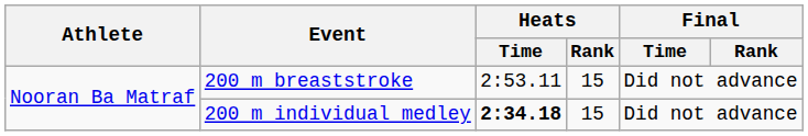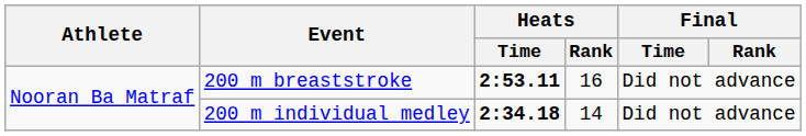200 m breaststroke | Heats / Time: normal -> bold
200 m breaststroke | Heats / Rank: 15 -> 16
200 m individual medley | Heats / Rank: 15 -> 14
